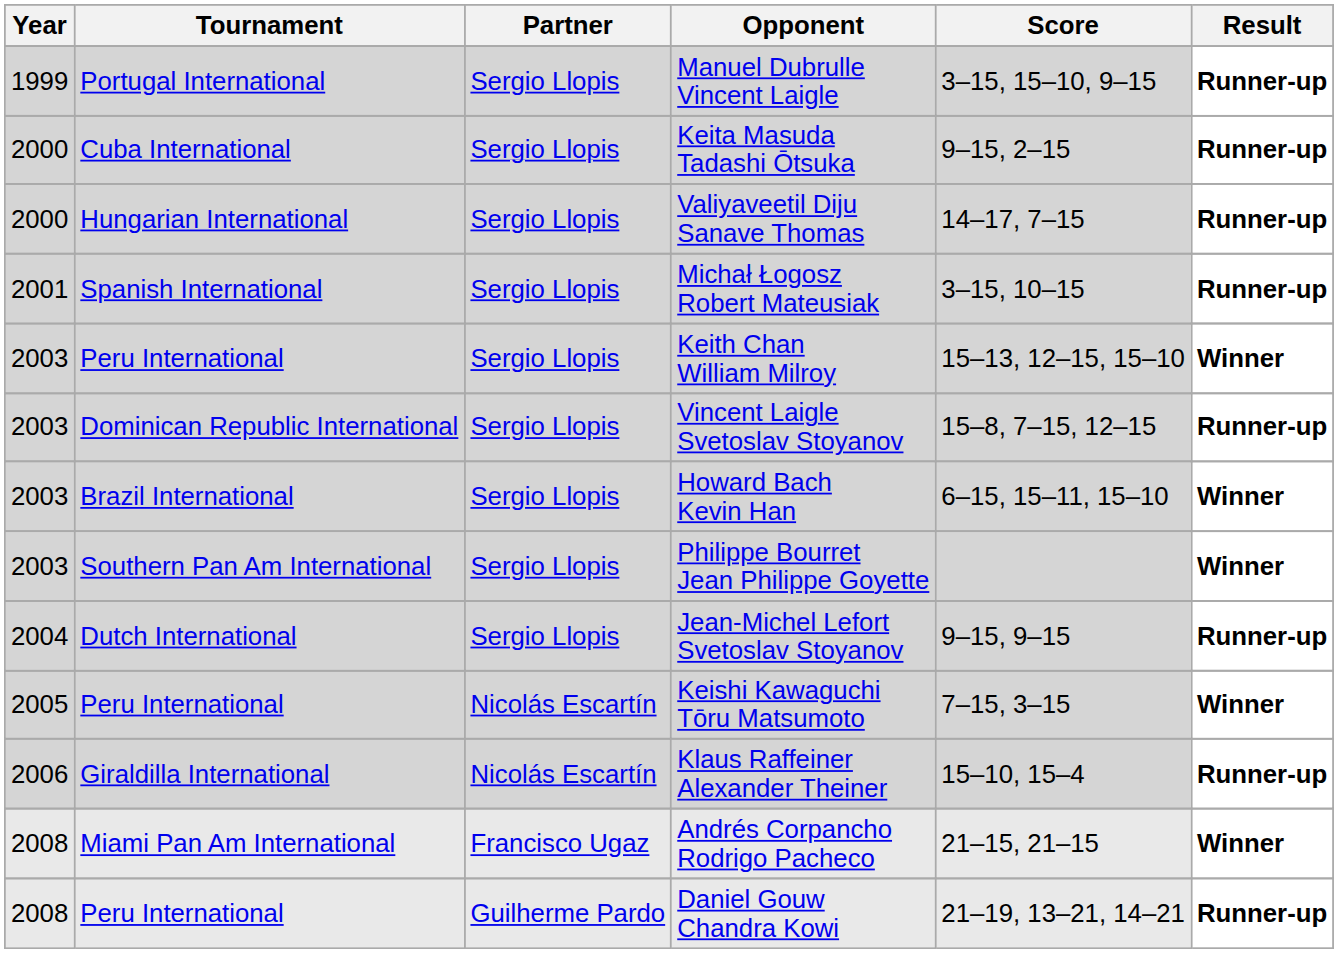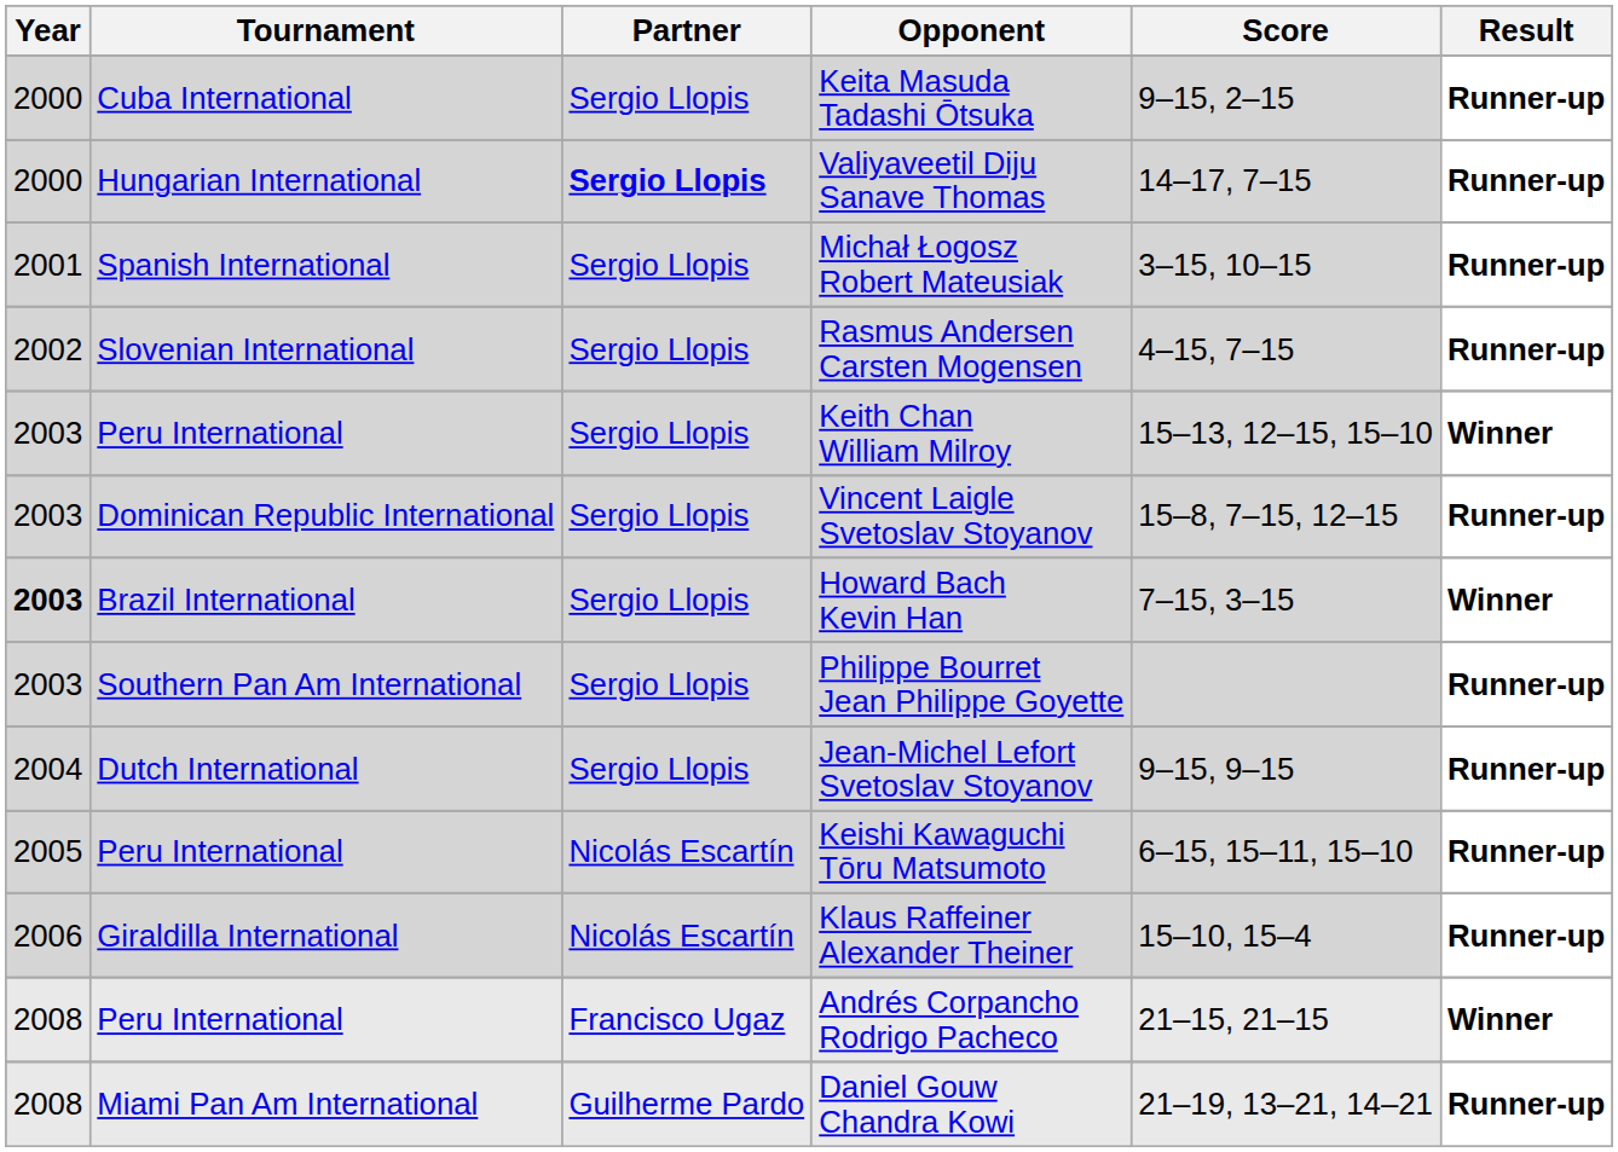- row: 1999 | Portugal International | Sergio Llopis | Manuel Dubrulle Vincent Laigle | 3–15, 15–10, 9–15 | Runner-up
Valiyaveetil Diju Sanave Thomas | Partner: normal -> bold
+ row: 2002 | Slovenian International | Sergio Llopis | Rasmus Andersen Carsten Mogensen | 4–15, 7–15 | Runner-up
Howard Bach Kevin Han | Year: normal -> bold
Howard Bach Kevin Han | Score: 6–15, 15–11, 15–10 -> 7–15, 3–15
Philippe Bourret Jean Philippe Goyette | Result: Winner -> Runner-up
Keishi Kawaguchi Tōru Matsumoto | Score: 7–15, 3–15 -> 6–15, 15–11, 15–10
Keishi Kawaguchi Tōru Matsumoto | Result: Winner -> Runner-up
Andrés Corpancho Rodrigo Pacheco | Tournament: Miami Pan Am International -> Peru International
Daniel Gouw Chandra Kowi | Tournament: Peru International -> Miami Pan Am International
